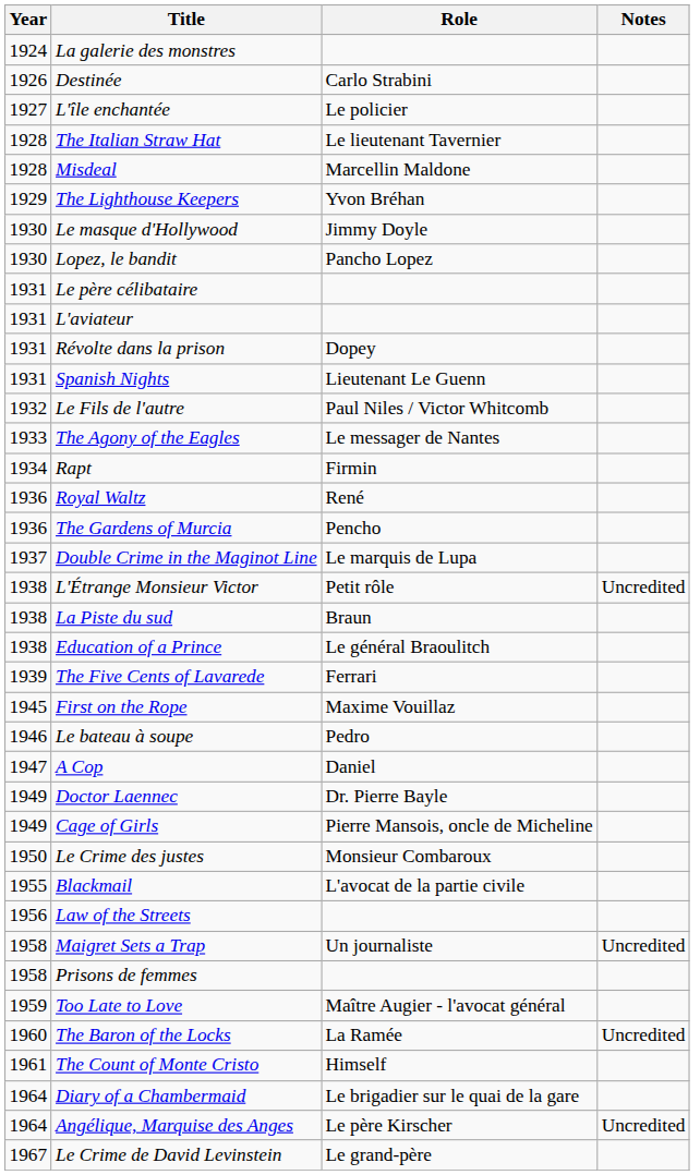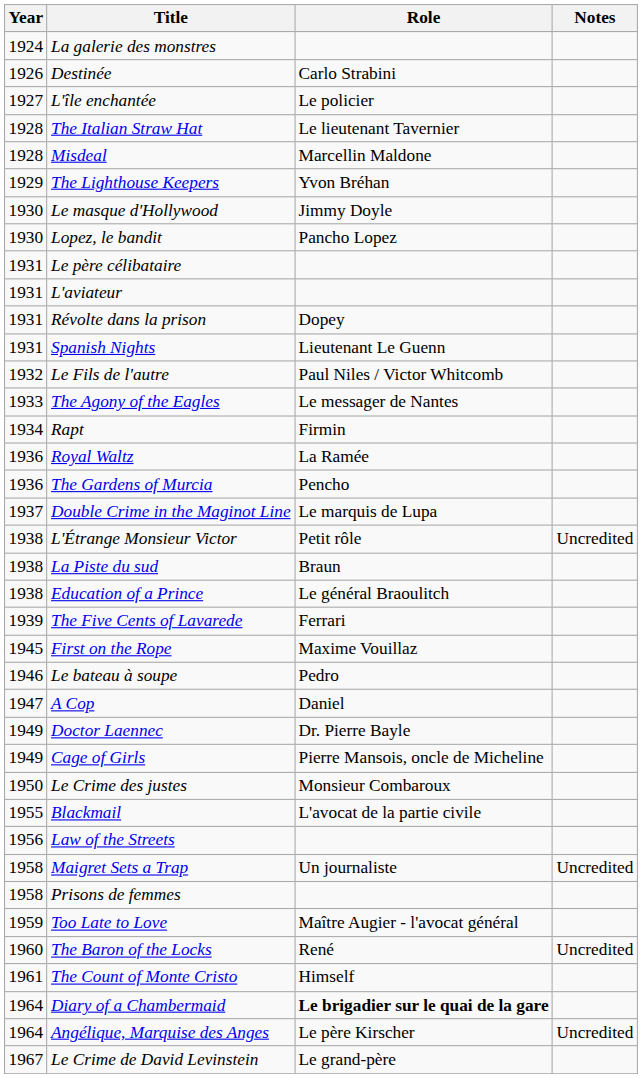Royal Waltz | Role: René -> La Ramée
The Baron of the Locks | Role: La Ramée -> René
Diary of a Chambermaid | Role: normal -> bold
